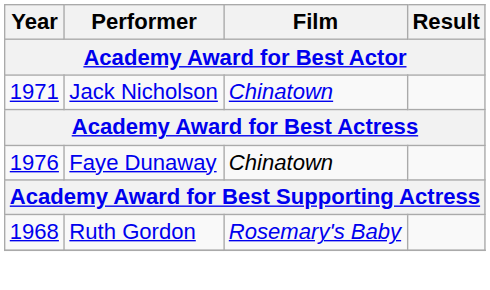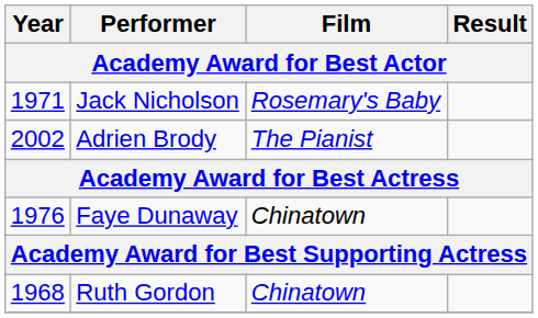Jack Nicholson | Film: Chinatown -> Rosemary's Baby
+ row: 2002 | Adrien Brody | The Pianist
Ruth Gordon | Film: Rosemary's Baby -> Chinatown
